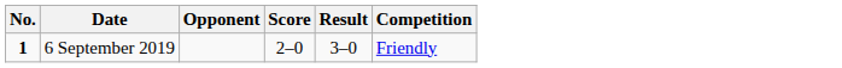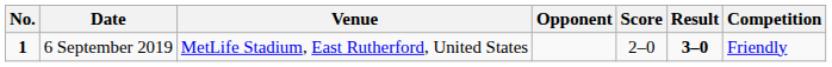+ column: Venue | MetLife Stadium, East Rutherford, United States
6 September 2019 | Result: normal -> bold
